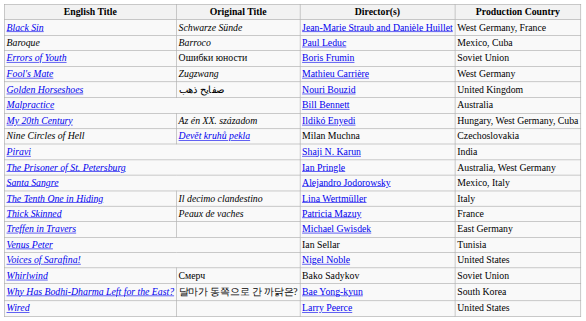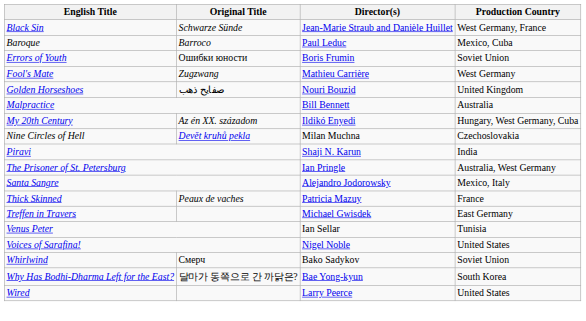- row: The Tenth One in Hiding | Il decimo clandestino | Lina Wertmüller | Italy
